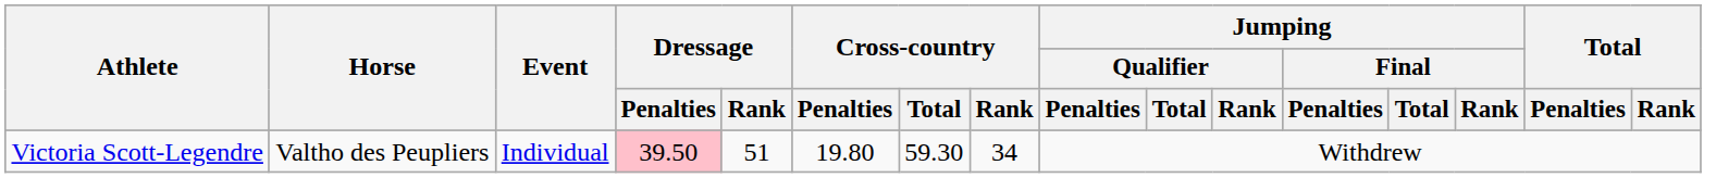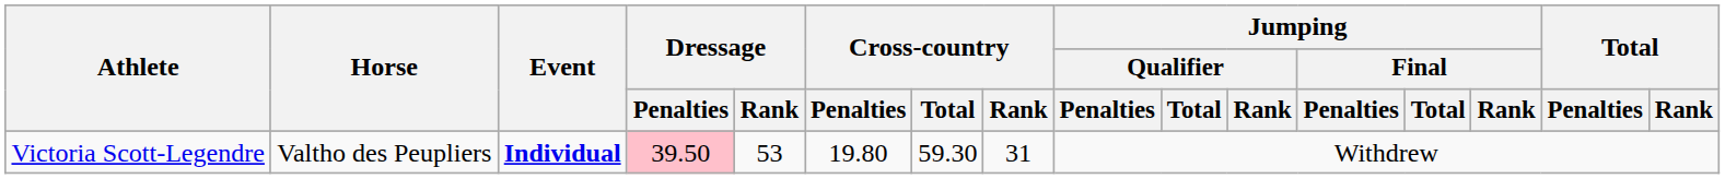Victoria Scott-Legendre | Event: normal -> bold
Victoria Scott-Legendre | Dressage / Rank: 51 -> 53
Victoria Scott-Legendre | Cross-country / Rank: 34 -> 31
